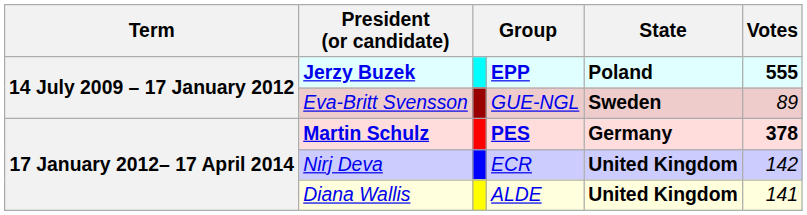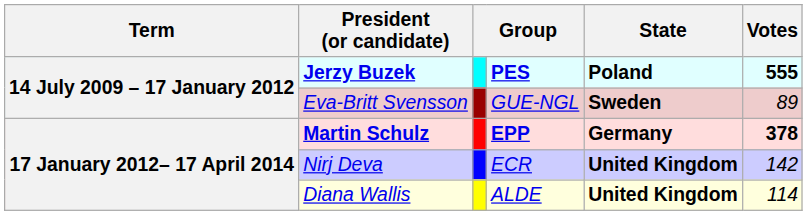Jerzy Buzek | column 4: EPP -> PES
Martin Schulz | column 4: PES -> EPP
Diana Wallis | Votes: 141 -> 114
